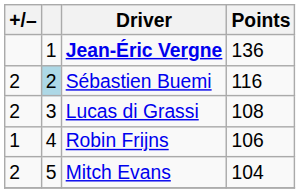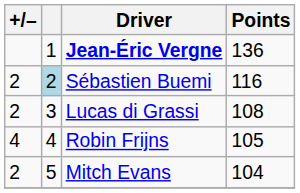Robin Frijns | +/–: 1 -> 4
Robin Frijns | Points: 106 -> 105
